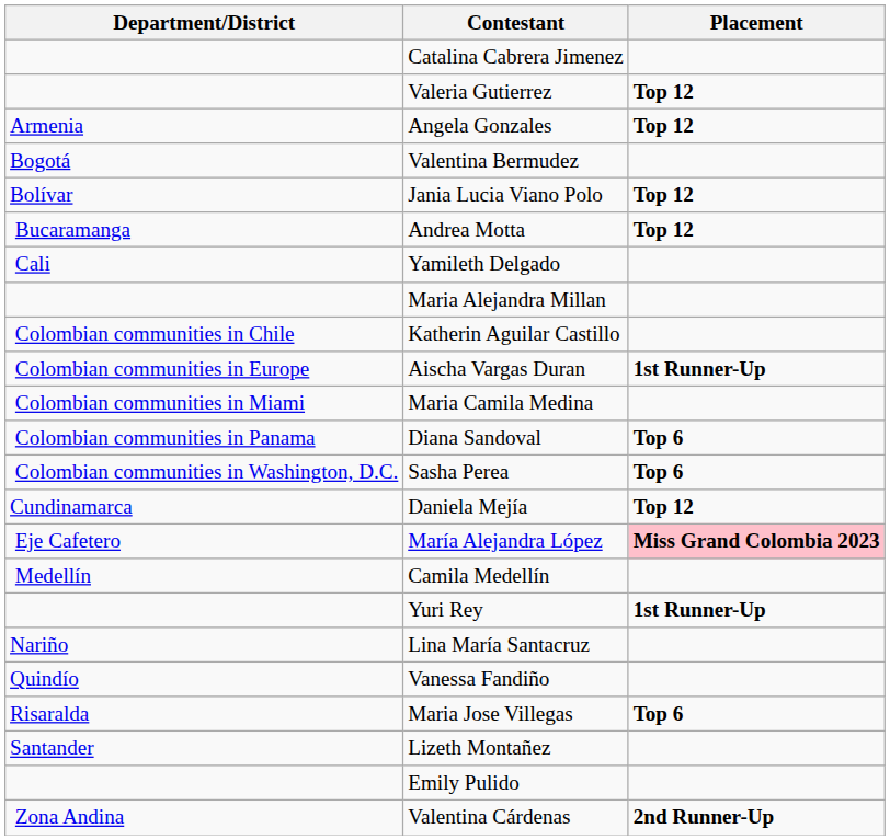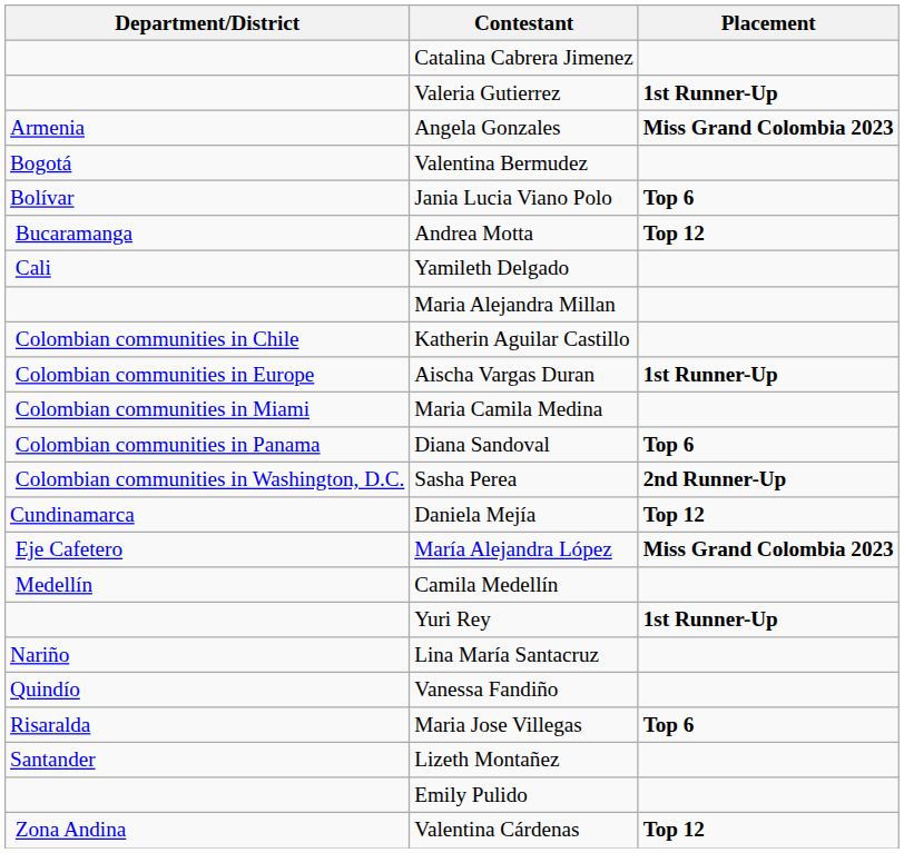Valeria Gutierrez | Placement: Top 12 -> 1st Runner-Up
Angela Gonzales | Placement: Top 12 -> Miss Grand Colombia 2023
Jania Lucia Viano Polo | Placement: Top 12 -> Top 6
Sasha Perea | Placement: Top 6 -> 2nd Runner-Up
María Alejandra López | Placement: pink background -> no background
Valentina Cárdenas | Placement: 2nd Runner-Up -> Top 12
